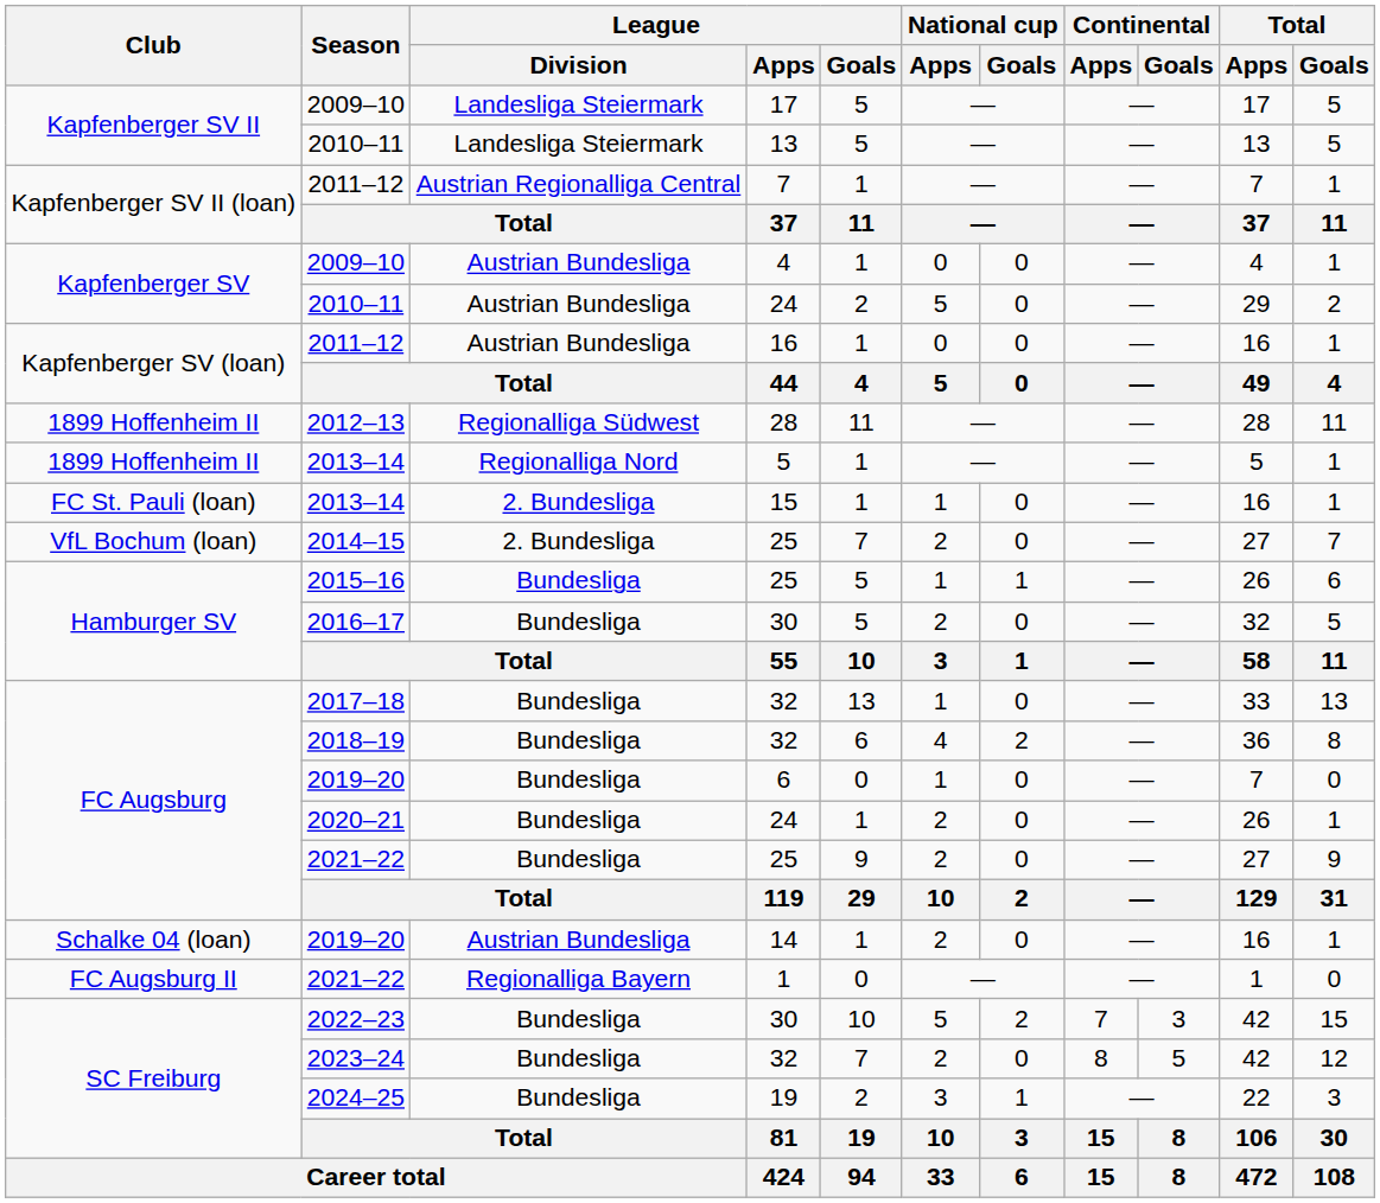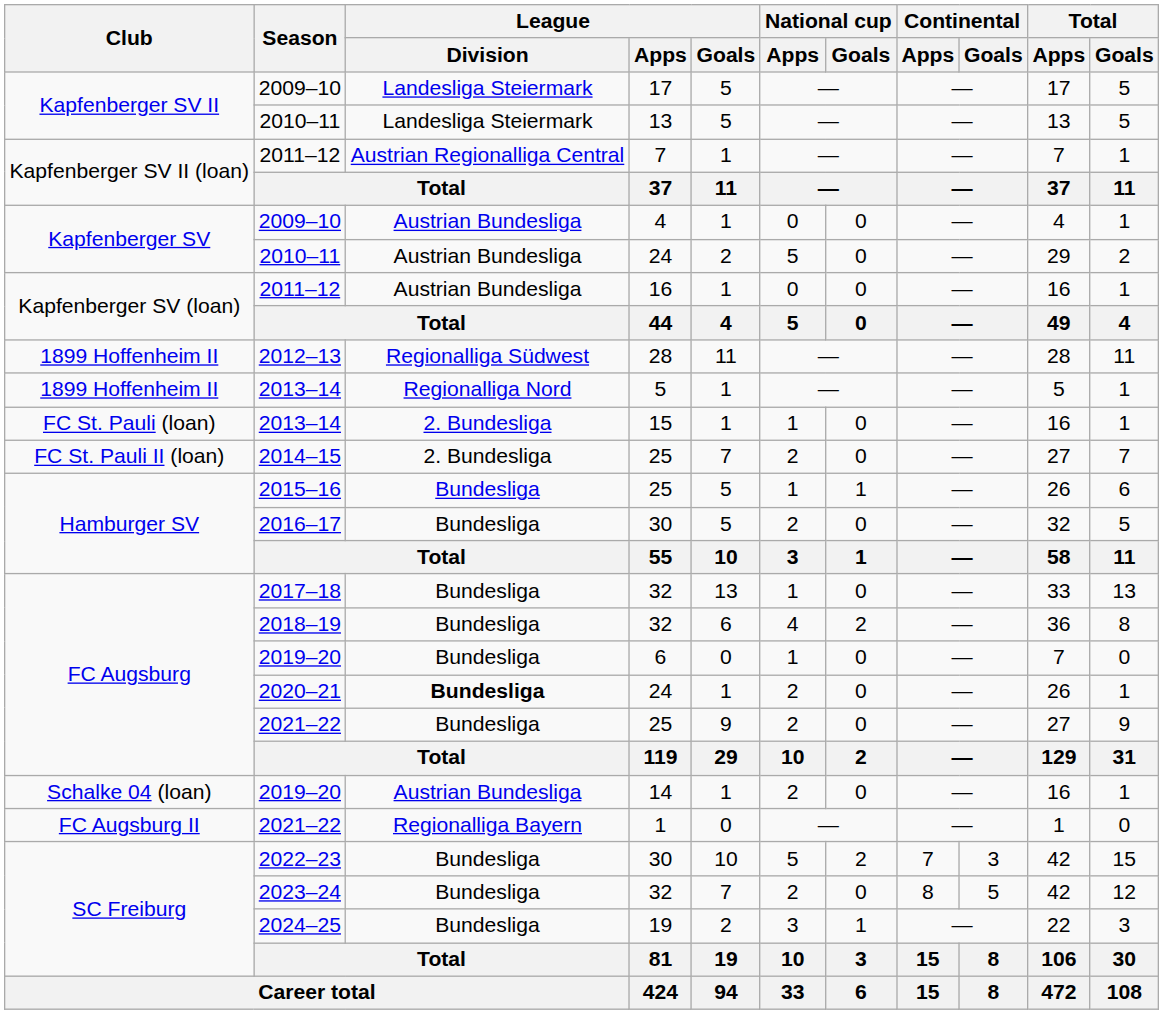2014–15 | Club: VfL Bochum (loan) -> FC St. Pauli II (loan)
2020–21 | League / Division: normal -> bold
